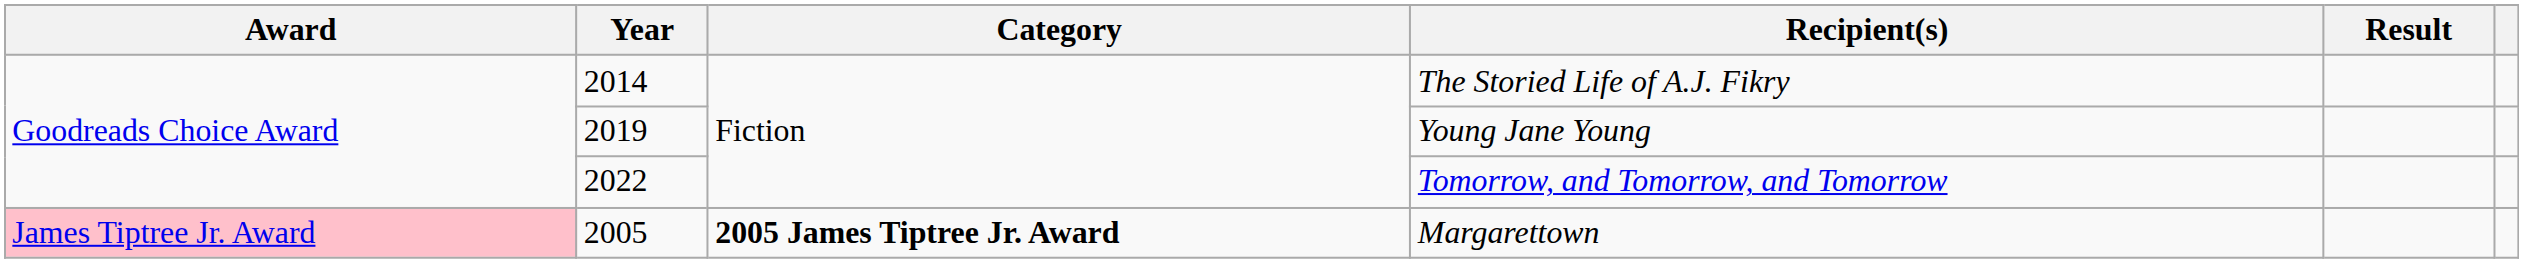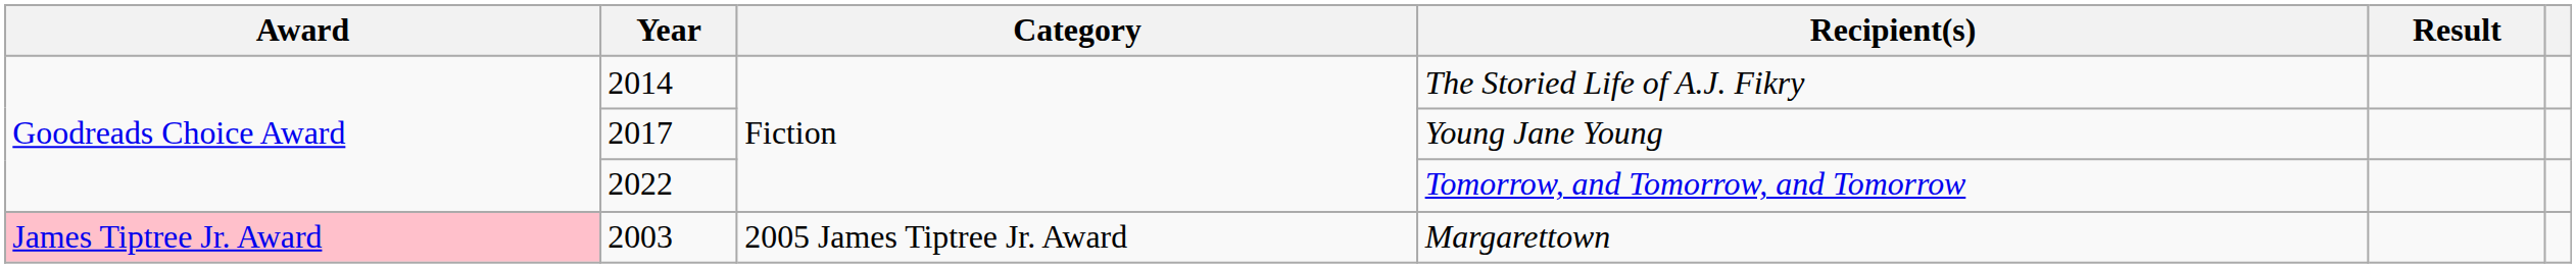Young Jane Young | Year: 2019 -> 2017
Margarettown | Year: 2005 -> 2003
Margarettown | Category: bold -> normal
